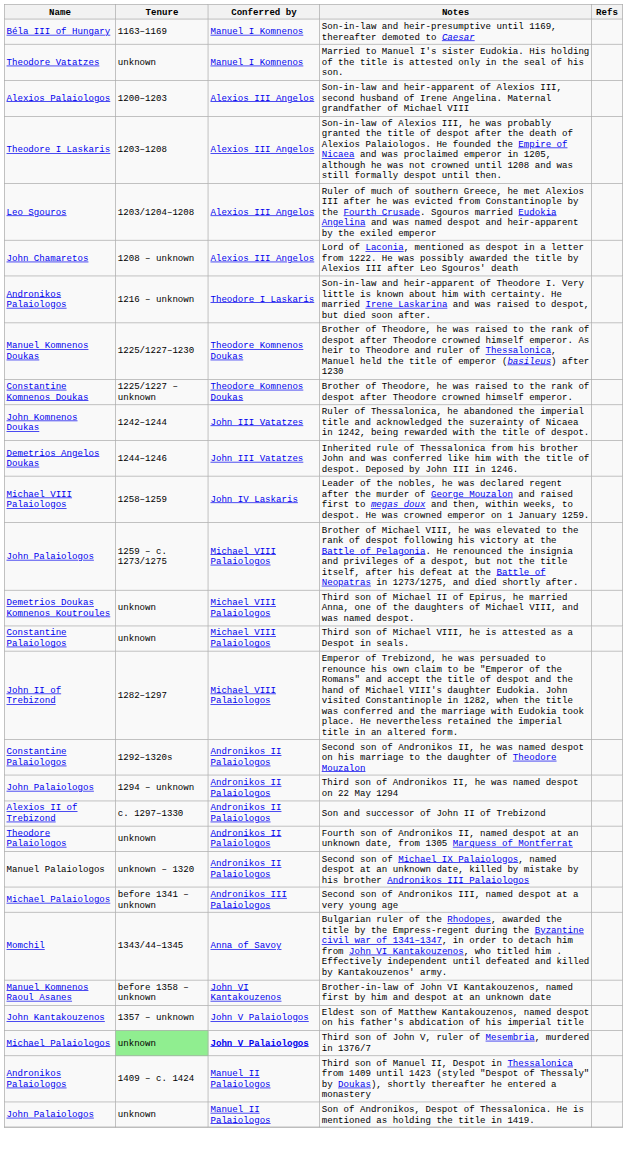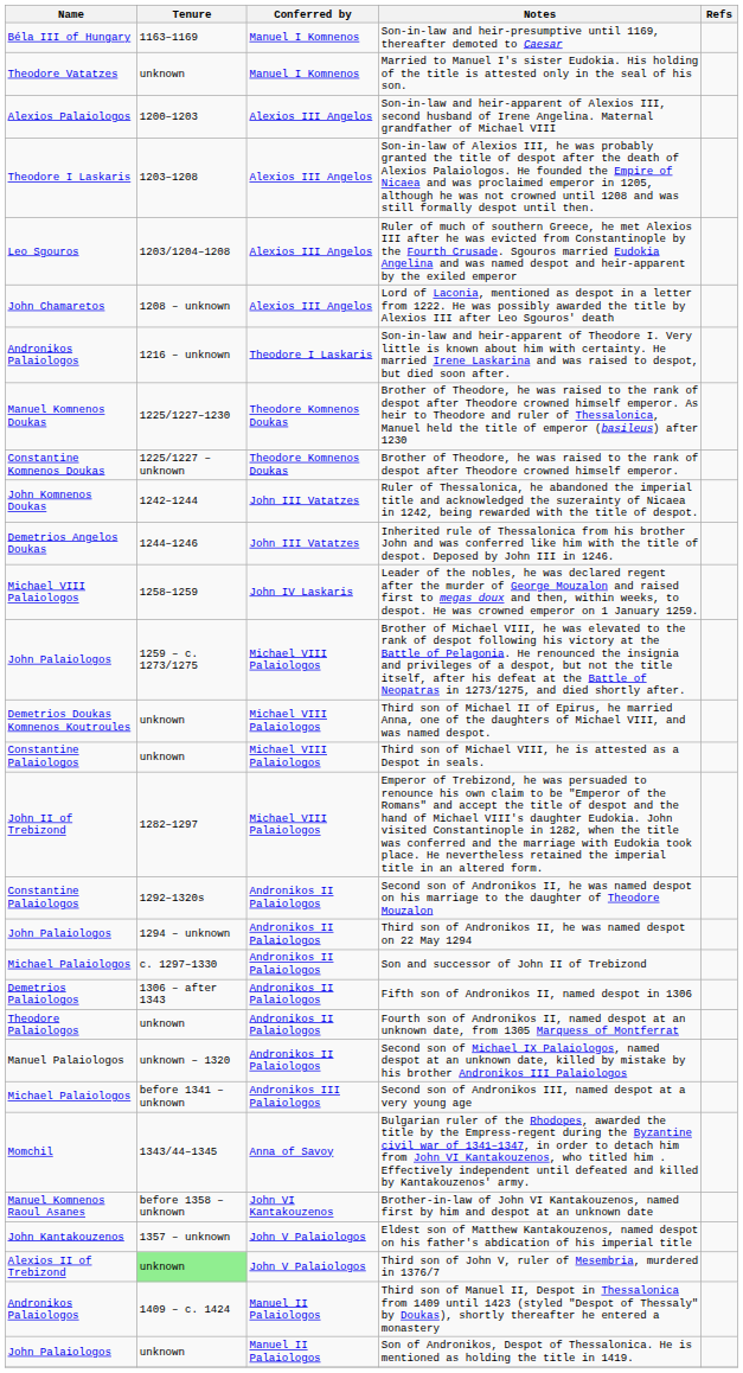Son and successor of John II of Trebizond | Name: Alexios II of Trebizond -> Michael Palaiologos
+ row: Demetrios Palaiologos | 1306 – after 1343 | Andronikos II Palaiologos | Fifth son of Andronikos II, named despot in 1306
Third son of John V, ruler of Mesembria, murdered in 1376/7 | Name: Michael Palaiologos -> Alexios II of Trebizond
Third son of John V, ruler of Mesembria, murdered in 1376/7 | Conferred by: bold -> normal
